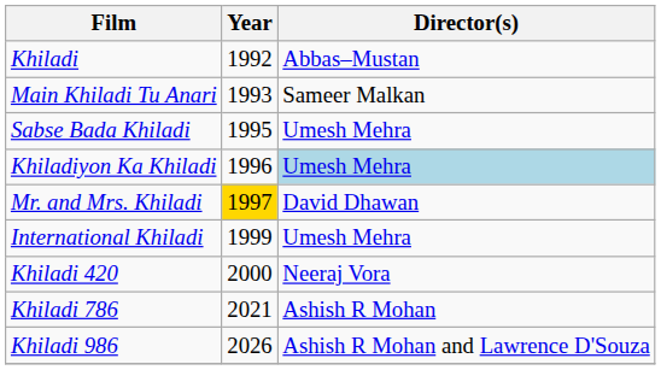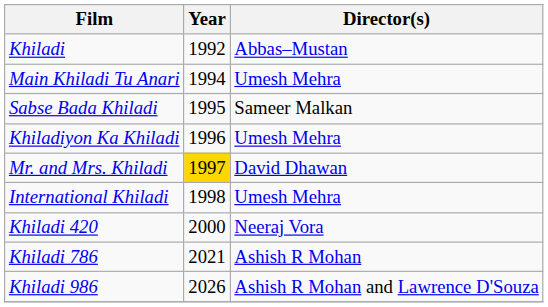Main Khiladi Tu Anari | Year: 1993 -> 1994
Main Khiladi Tu Anari | Director(s): Sameer Malkan -> Umesh Mehra
Sabse Bada Khiladi | Director(s): Umesh Mehra -> Sameer Malkan
Khiladiyon Ka Khiladi | Director(s): lightblue background -> no background
International Khiladi | Year: 1999 -> 1998
